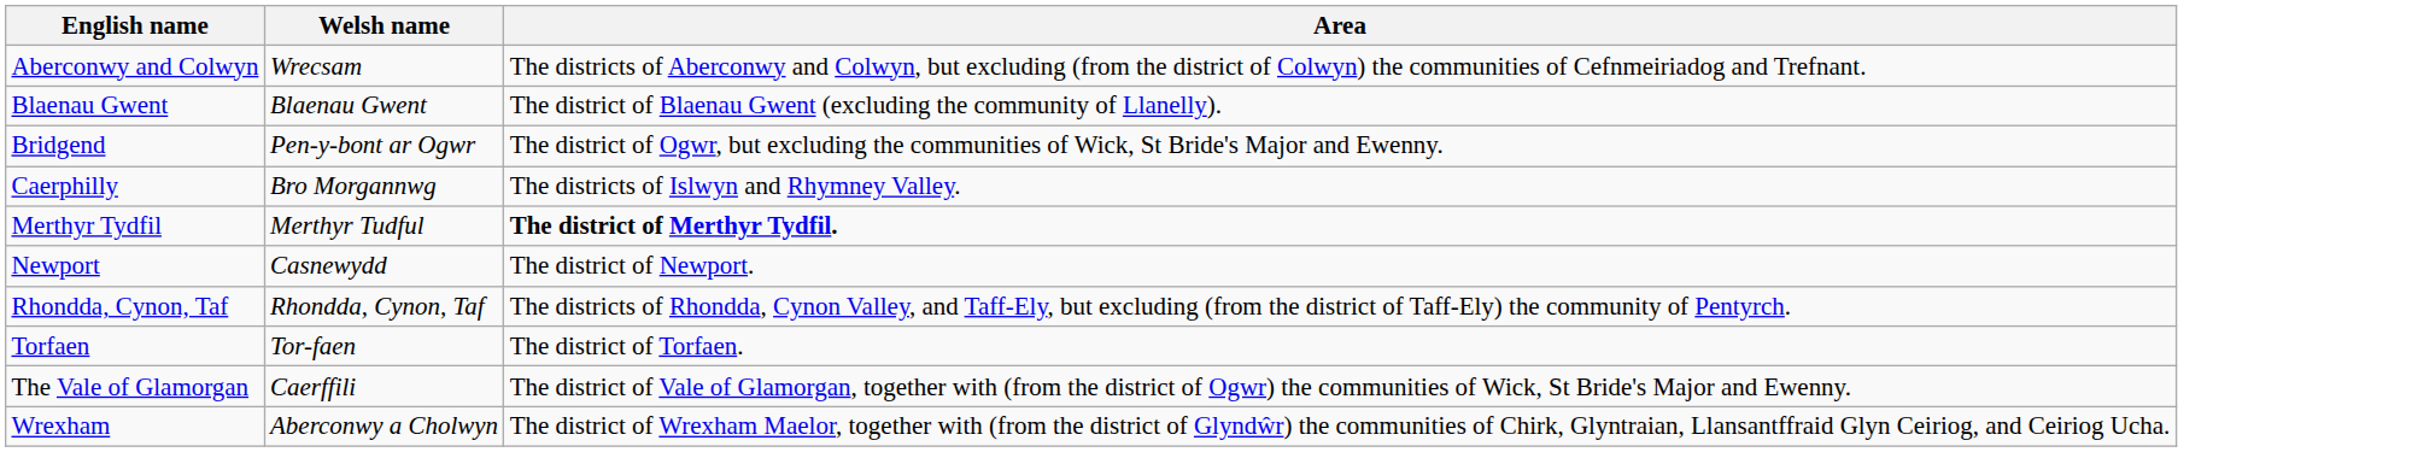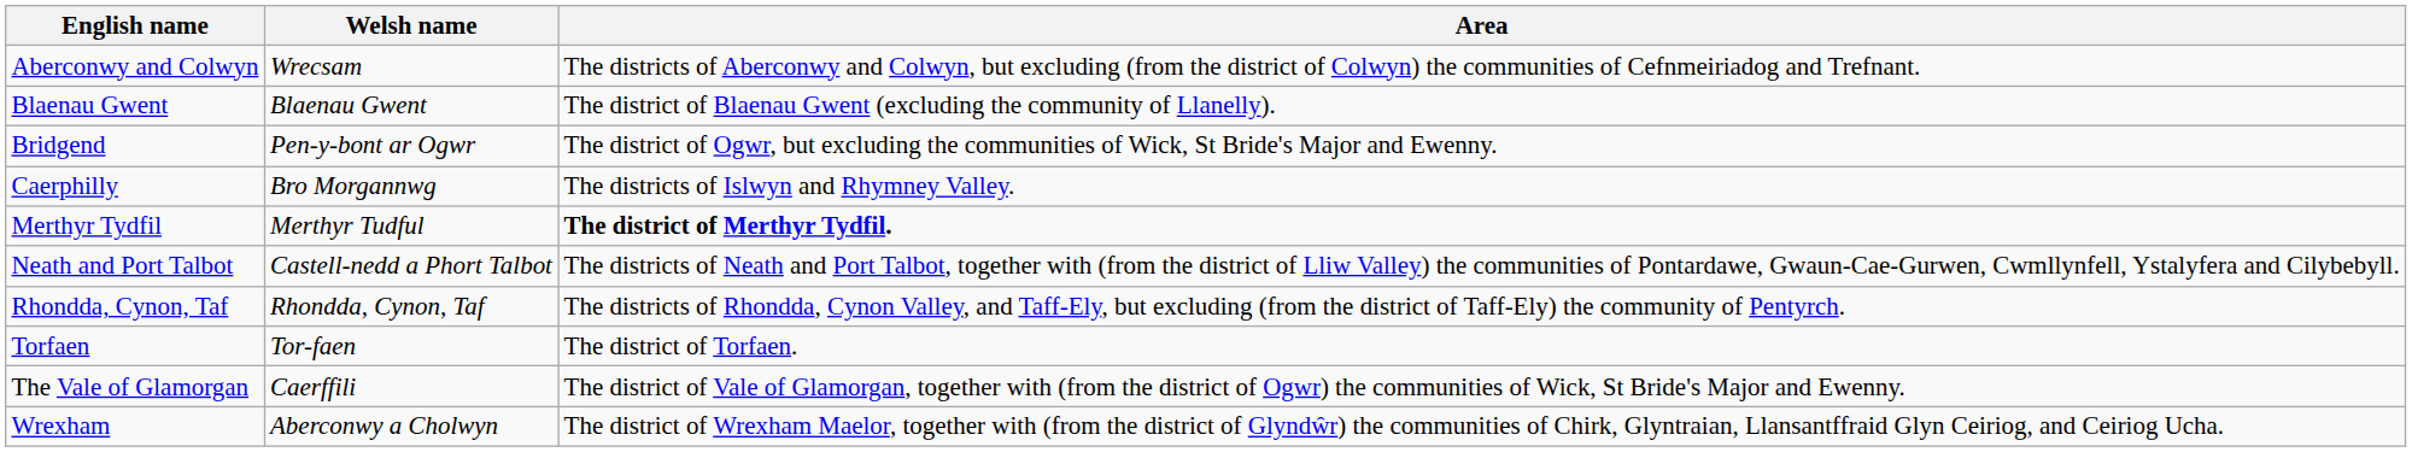+ row: Neath and Port Talbot | Castell-nedd a Phort Talbot | The districts of Neath and Port Talbot, together with (from the district of Lliw Valley) the communities of Pontardawe, Gwaun-Cae-Gurwen, Cwmllynfell, Ystalyfera and Cilybebyll.
- row: Newport | Casnewydd | The district of Newport.
